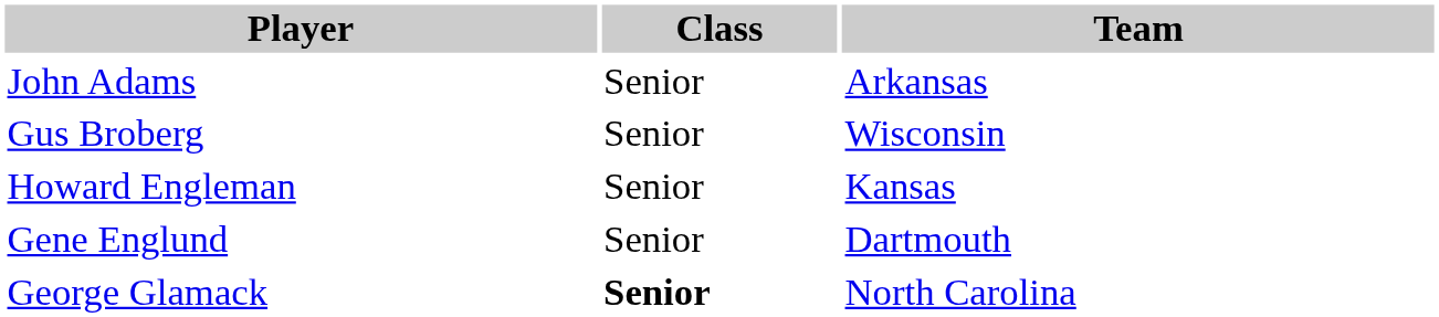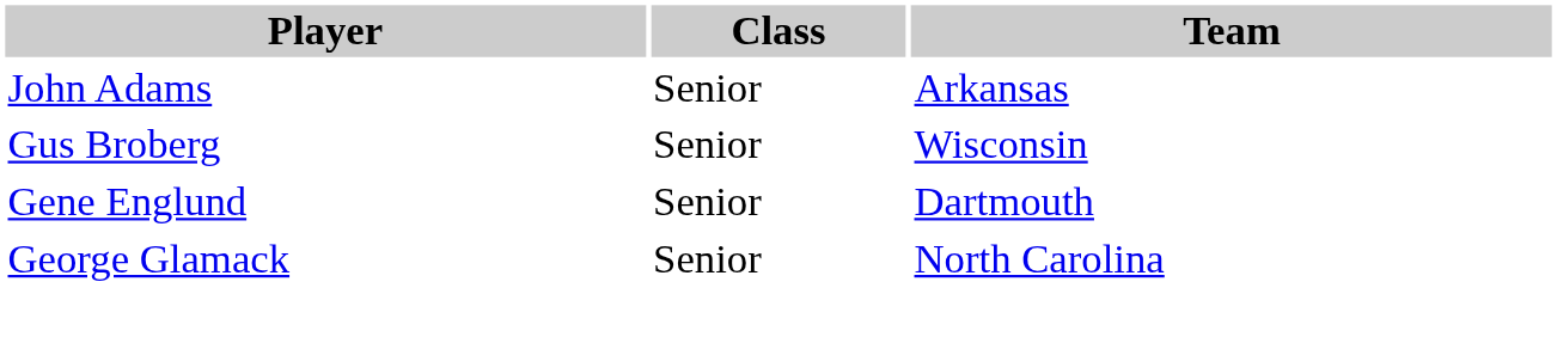- row: Howard Engleman | Senior | Kansas
George Glamack | Class: bold -> normal
